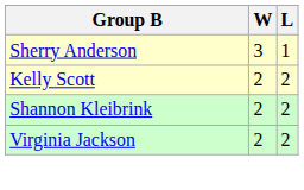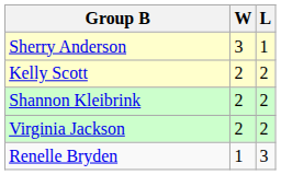+ row: Renelle Bryden | 1 | 3
